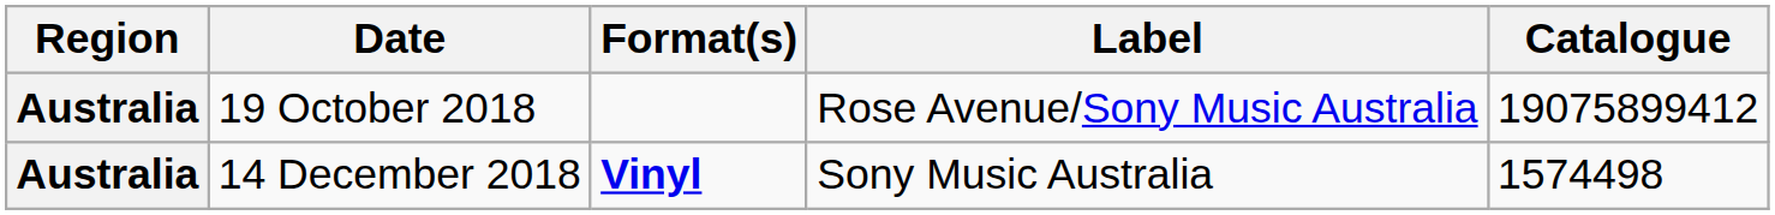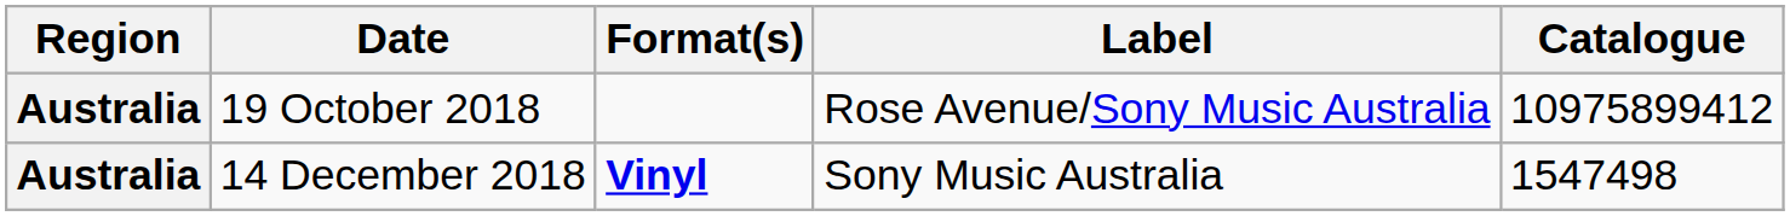19 October 2018 | Catalogue: 19075899412 -> 10975899412
14 December 2018 | Catalogue: 1574498 -> 1547498
